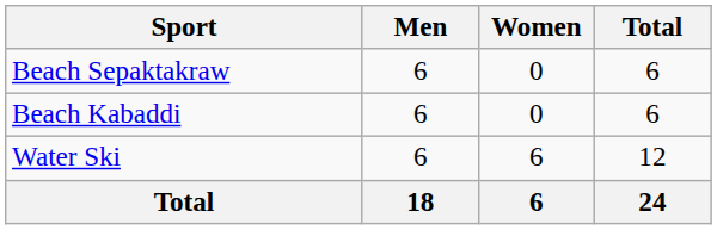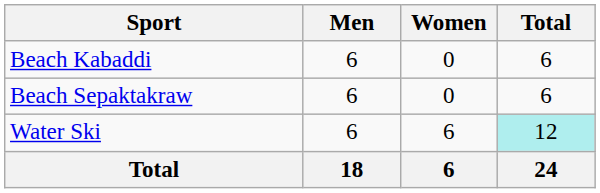rows swapped: Beach Kabaddi <-> Beach Sepaktakraw
Water Ski | Total: no background -> paleturquoise background
